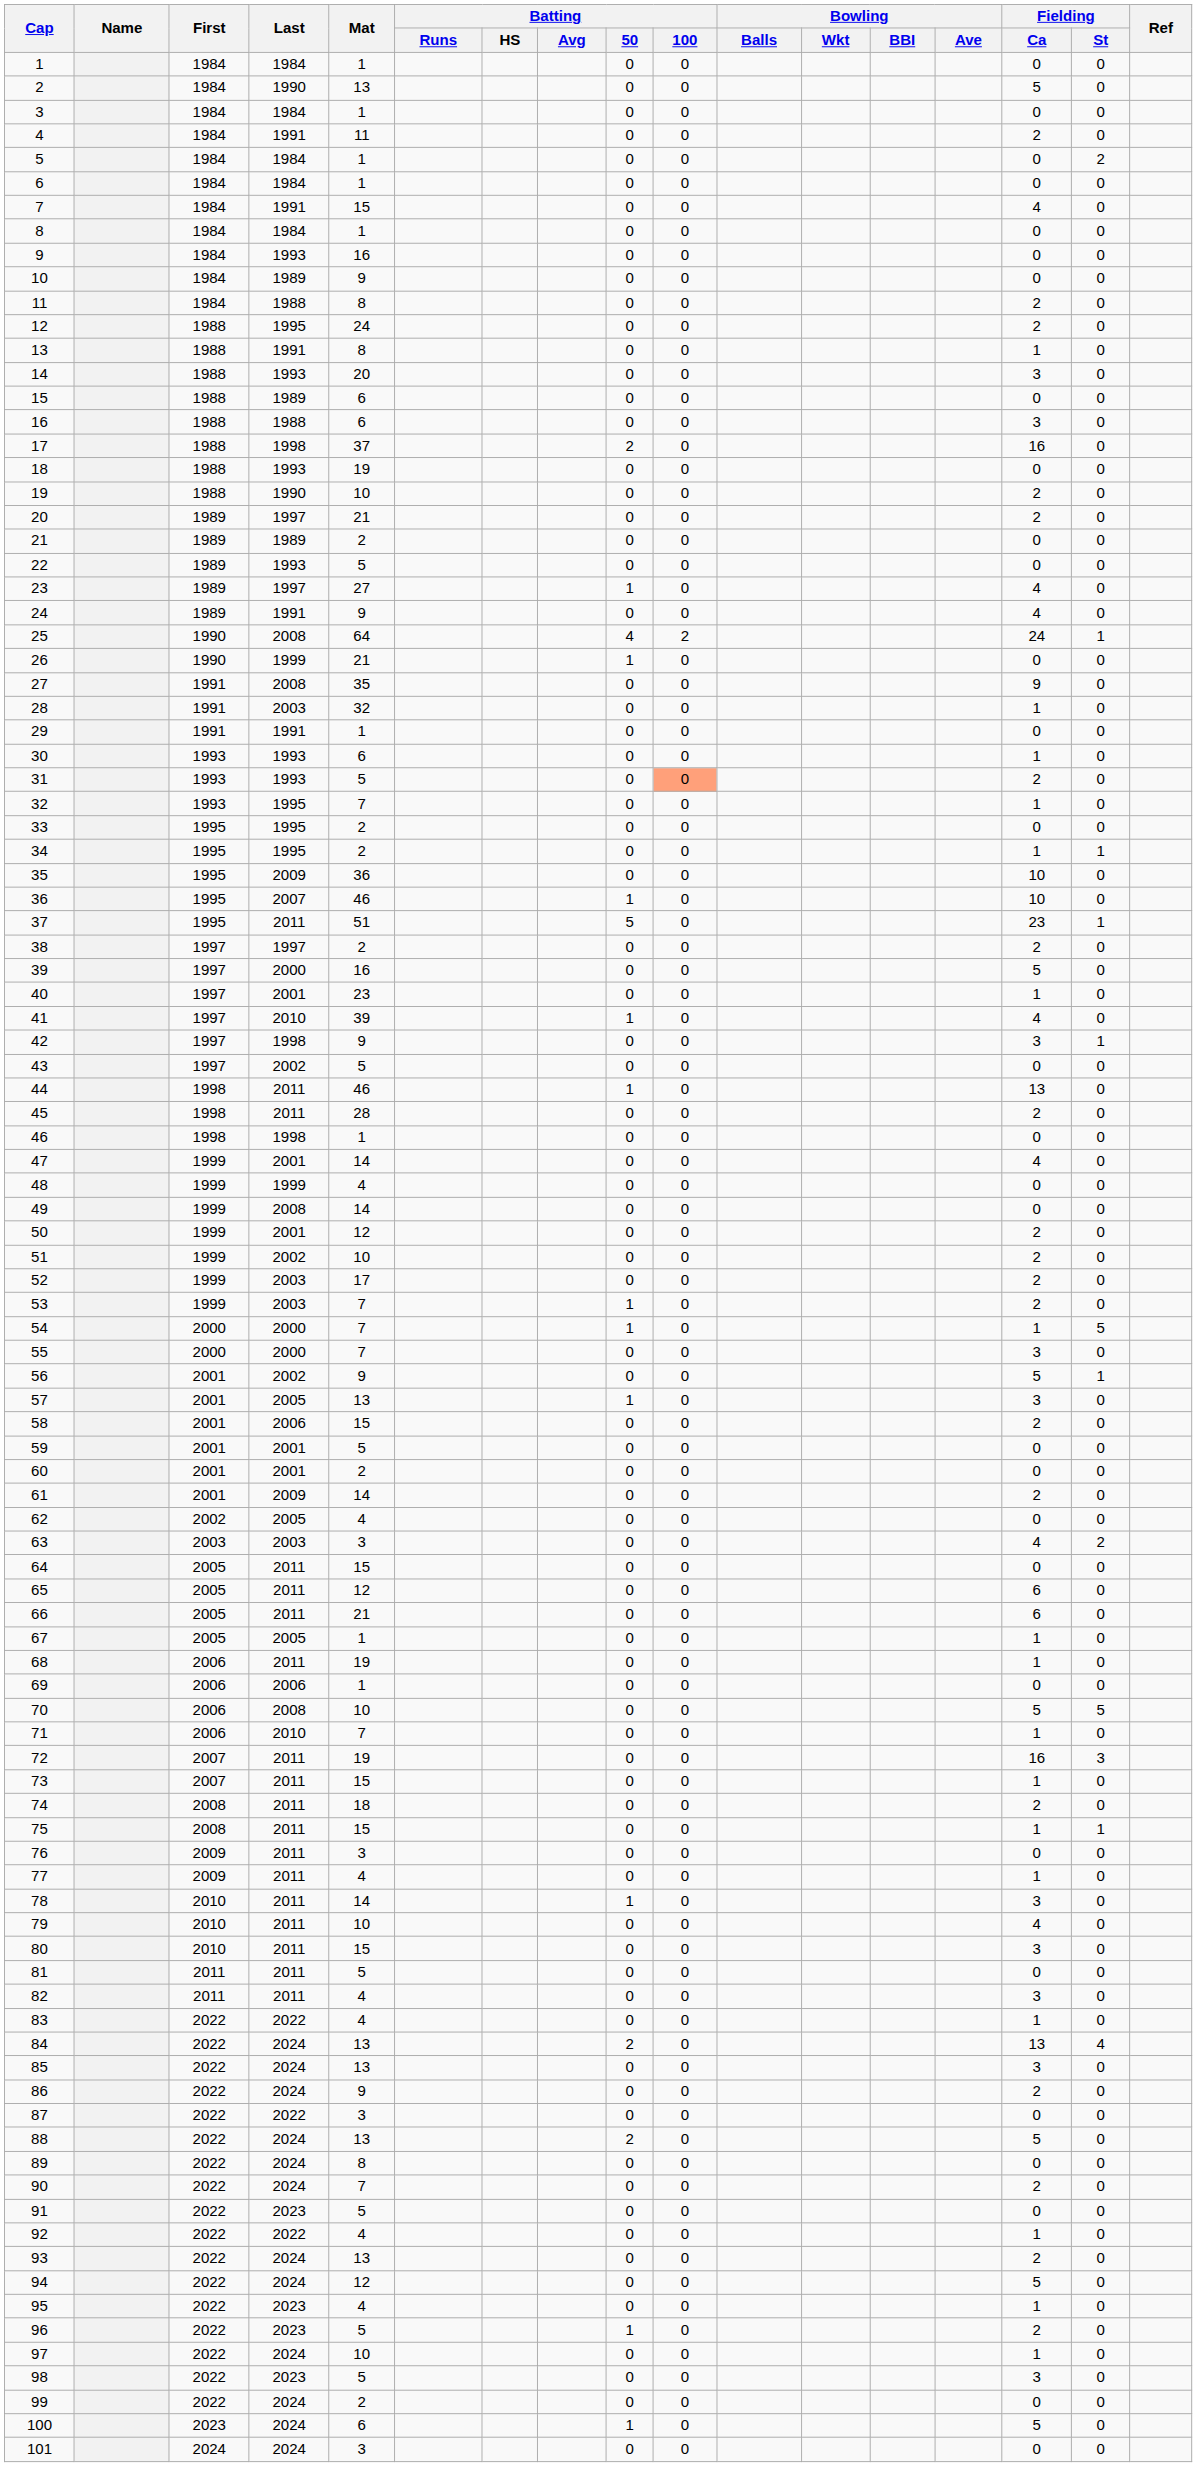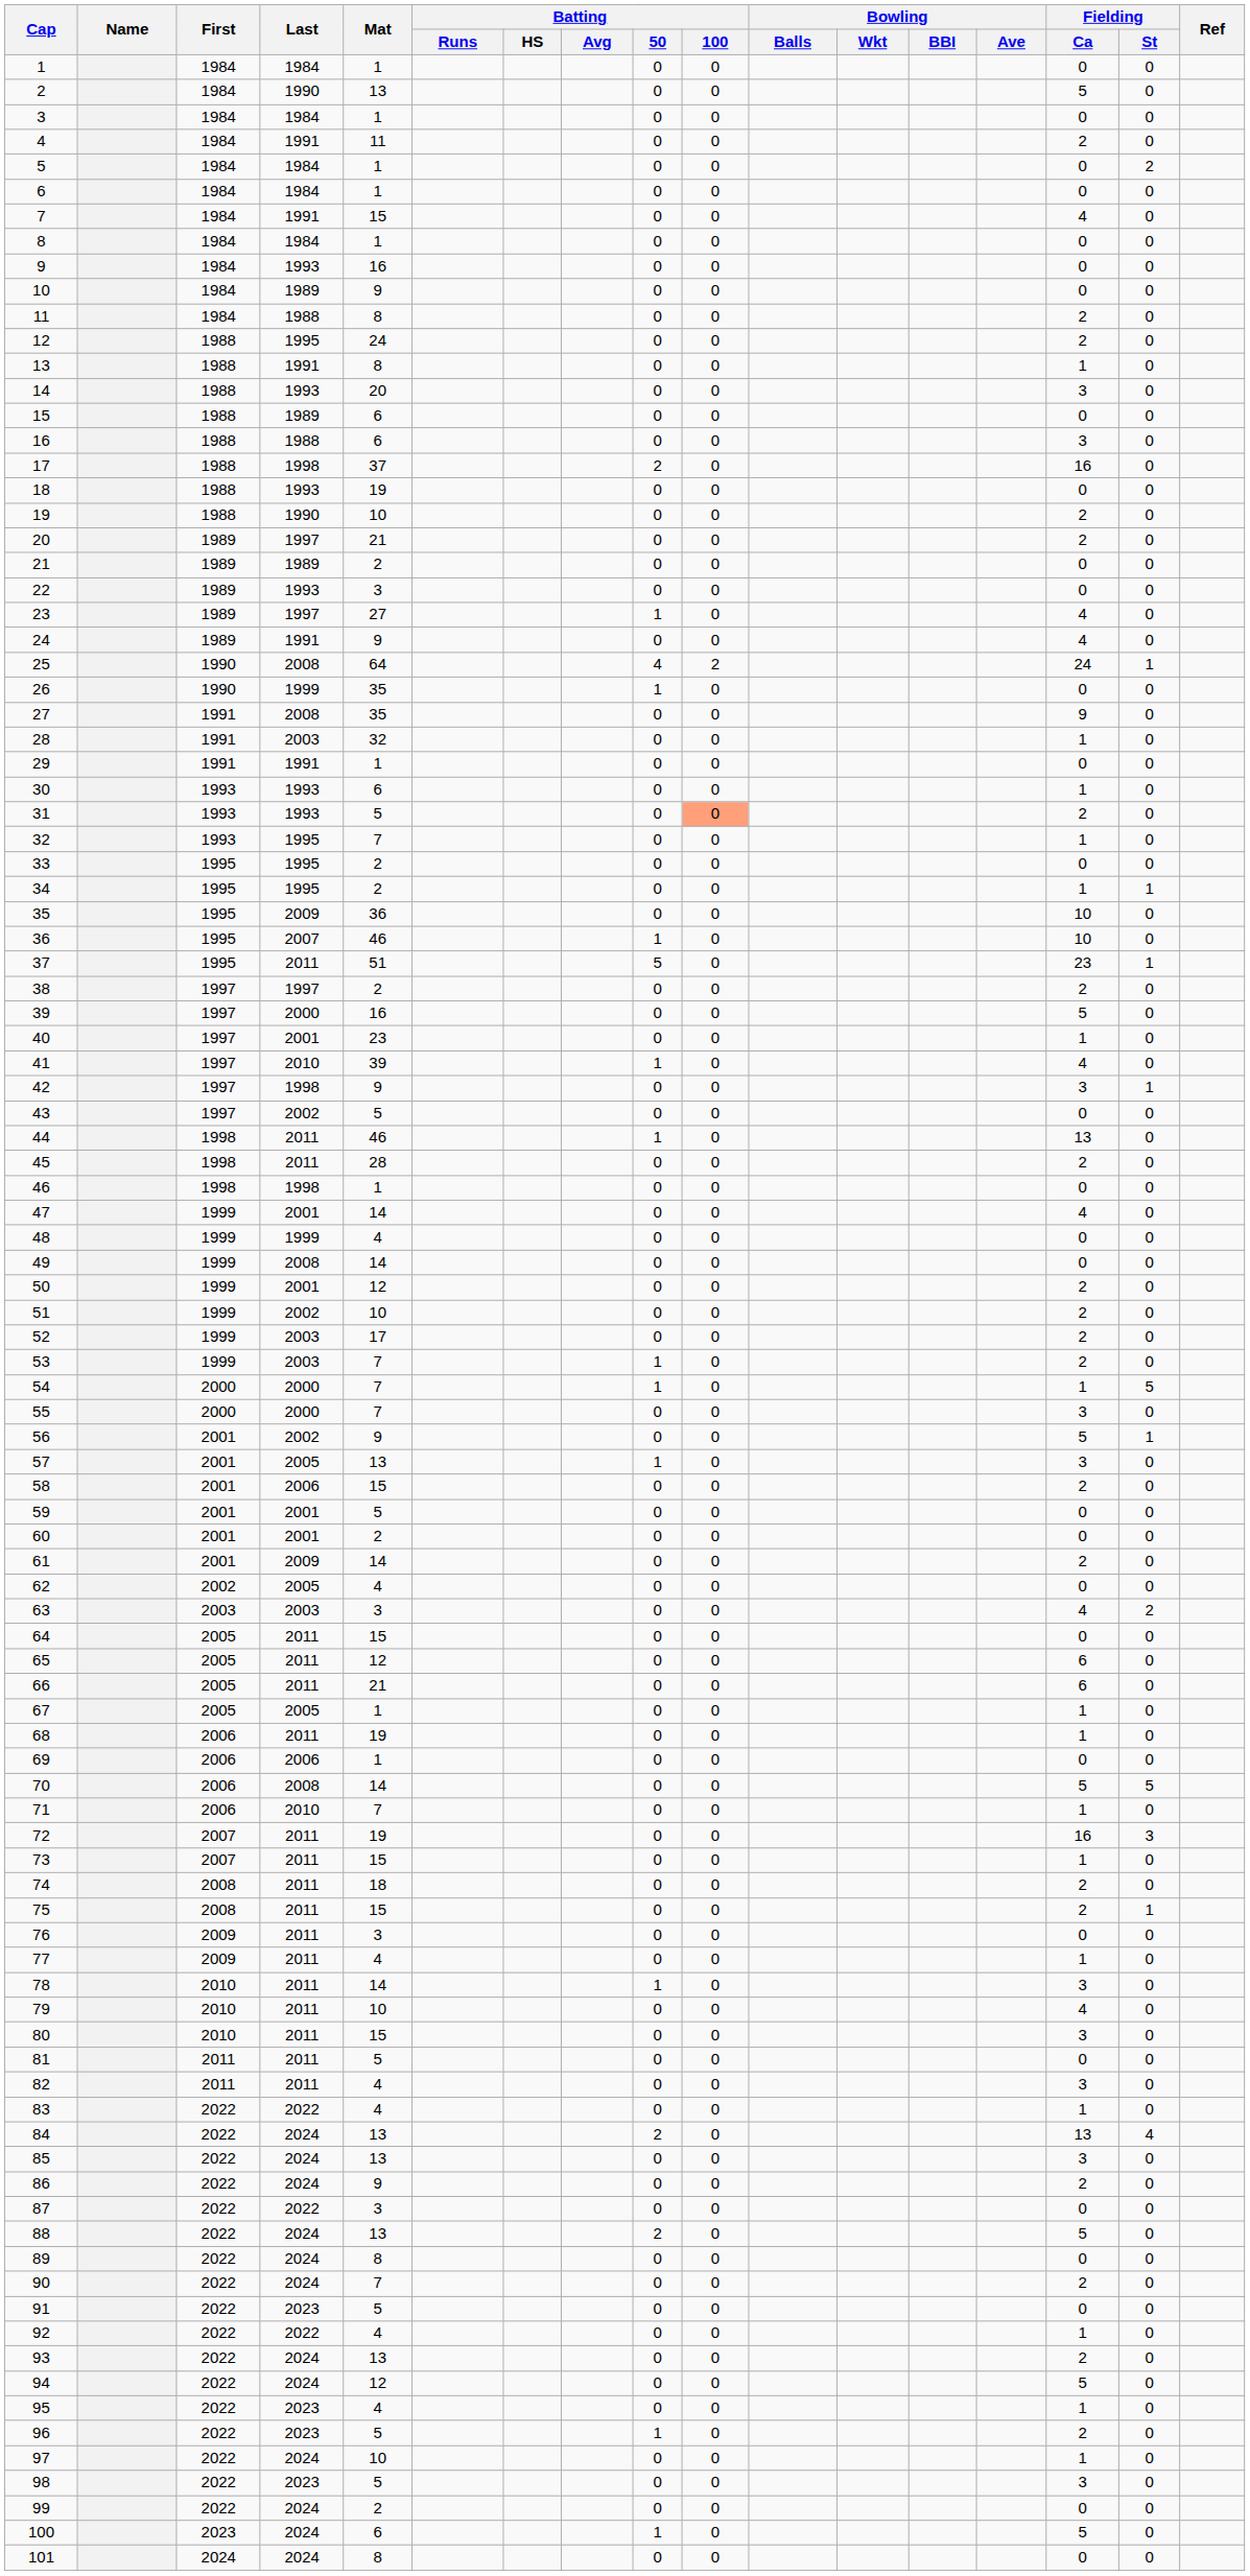22 | Mat: 5 -> 3
26 | Mat: 21 -> 35
70 | Mat: 10 -> 14
75 | Fielding / Ca: 1 -> 2
101 | Mat: 3 -> 8
